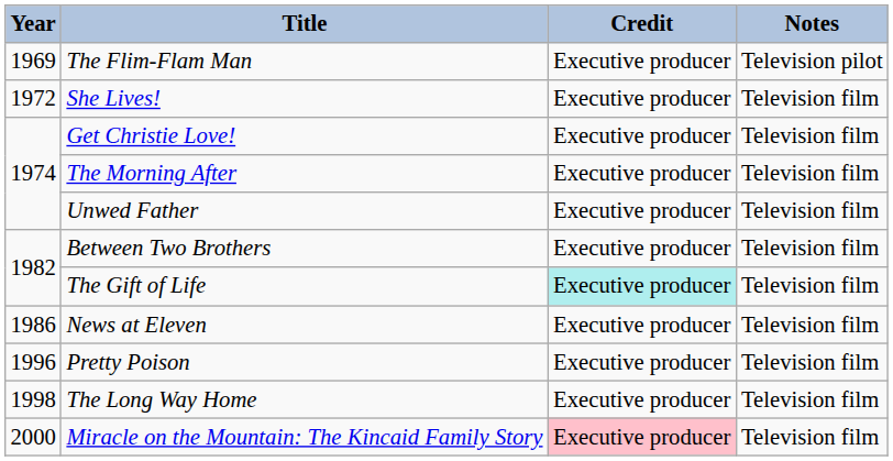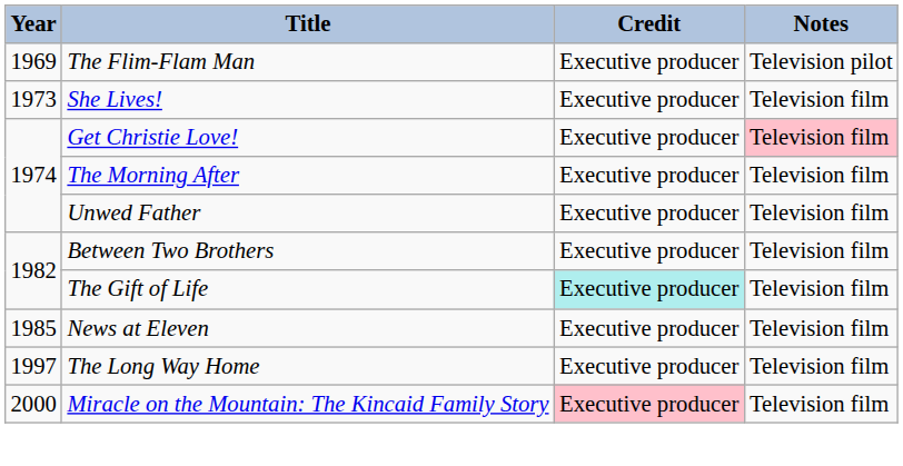She Lives! | Year: 1972 -> 1973
Get Christie Love! | Notes: no background -> pink background
News at Eleven | Year: 1986 -> 1985
- row: 1996 | Pretty Poison | Executive producer | Television film
The Long Way Home | Year: 1998 -> 1997
